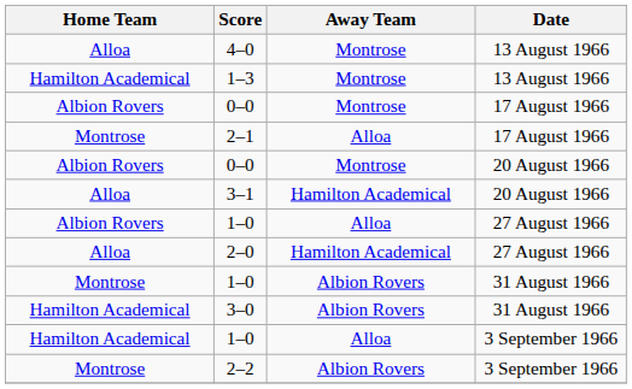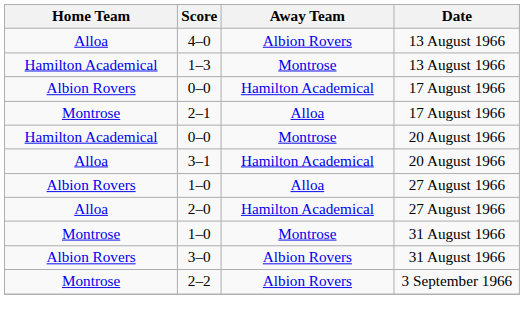4–0 | Away Team: Montrose -> Albion Rovers
0–0 / 17 August 1966 | Away Team: Montrose -> Hamilton Academical
0–0 / 20 August 1966 | Home Team: Albion Rovers -> Hamilton Academical
1–0 / 31 August 1966 | Away Team: Albion Rovers -> Montrose
3–0 | Home Team: Hamilton Academical -> Albion Rovers
- row: Hamilton Academical | 1–0 | Alloa | 3 September 1966
